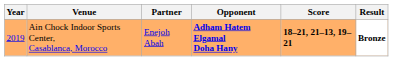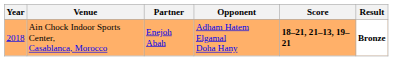Ain Chock Indoor Sports Center, Casablanca, Morocco | Year: 2019 -> 2018
Ain Chock Indoor Sports Center, Casablanca, Morocco | Opponent: bold -> normal
